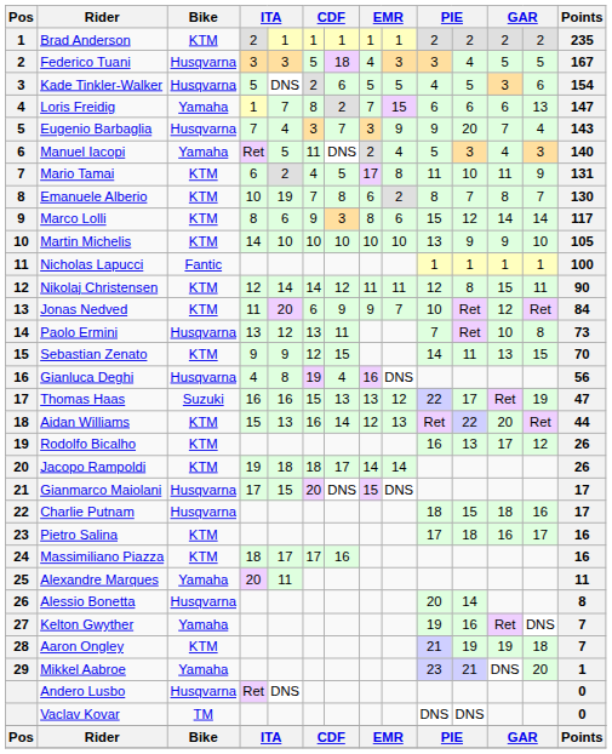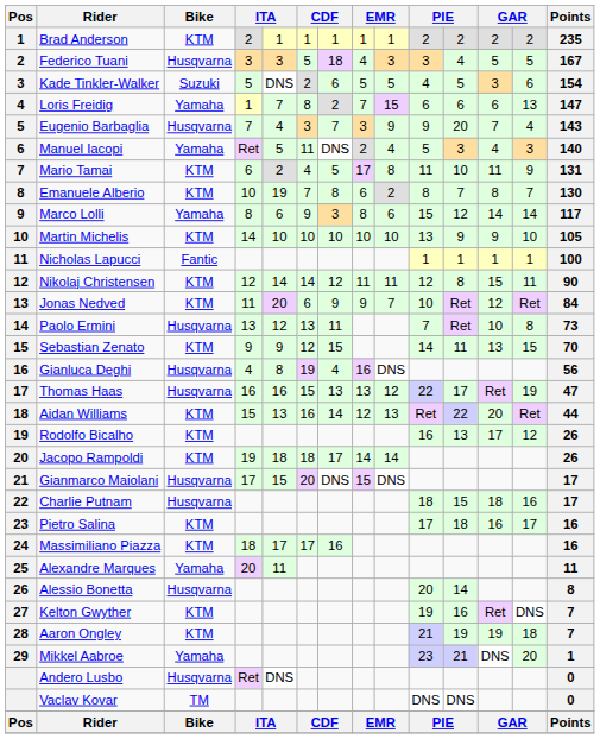Kade Tinkler-Walker | Bike: Husqvarna -> Suzuki
Marco Lolli | Bike: KTM -> Yamaha
Thomas Haas | Bike: Suzuki -> Husqvarna
Kelton Gwyther | Bike: Yamaha -> KTM
